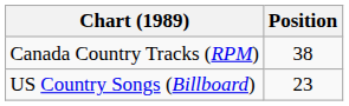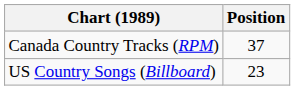Canada Country Tracks (RPM) | Position: 38 -> 37
